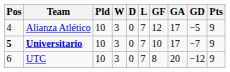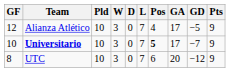columns swapped: Pos <-> GF
